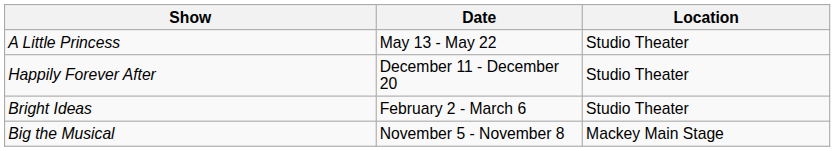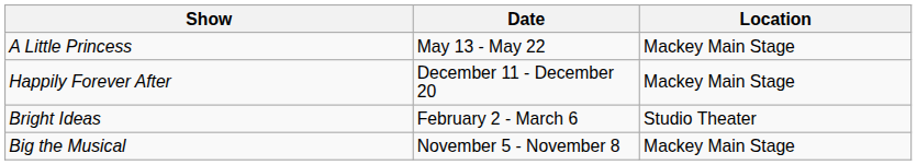A Little Princess | Location: Studio Theater -> Mackey Main Stage
Happily Forever After | Location: Studio Theater -> Mackey Main Stage
